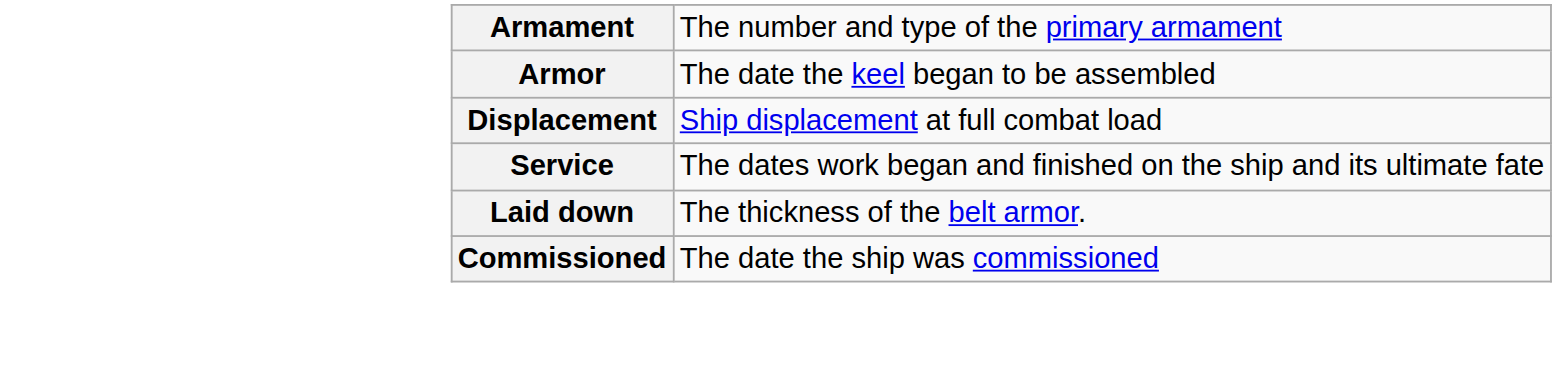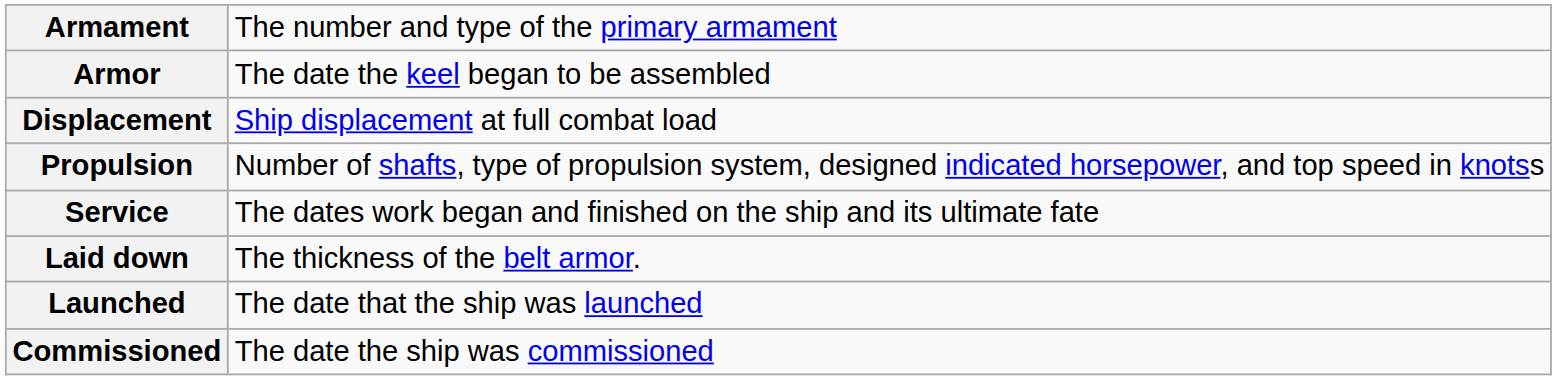+ row: Propulsion | Number of shafts, type of propulsion system, designed indicated horsepower, and top speed in knotss
+ row: Launched | The date that the ship was launched
